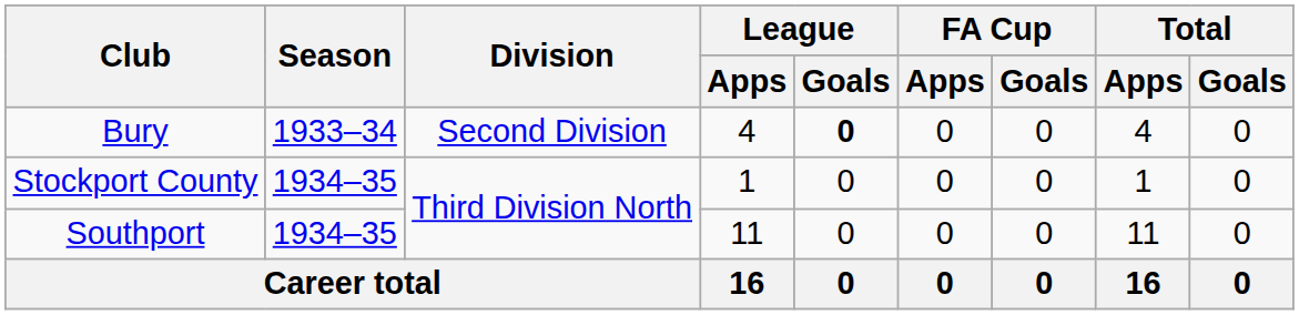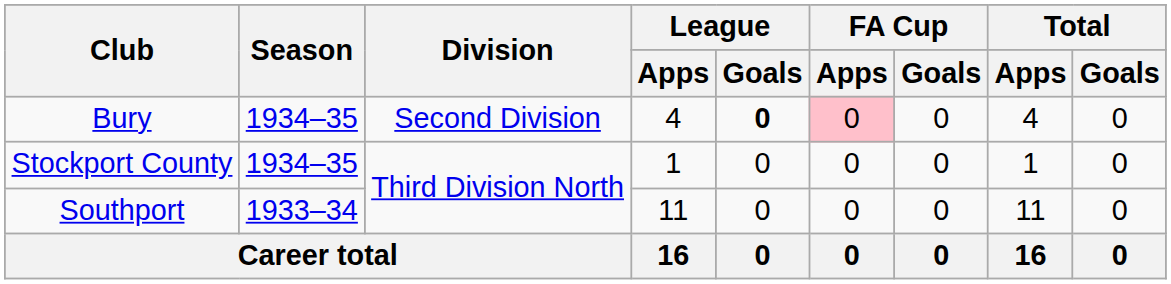Bury | Season: 1933–34 -> 1934–35
Bury | FA Cup / Apps: no background -> pink background
Southport | Season: 1934–35 -> 1933–34
